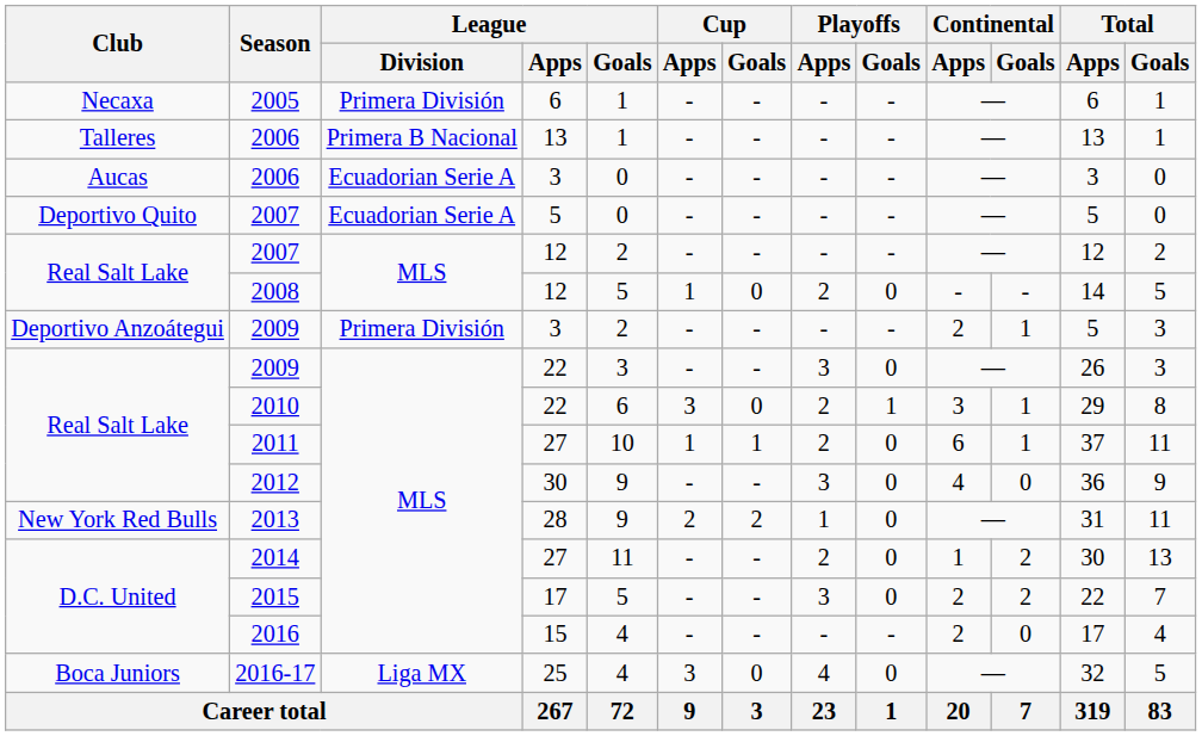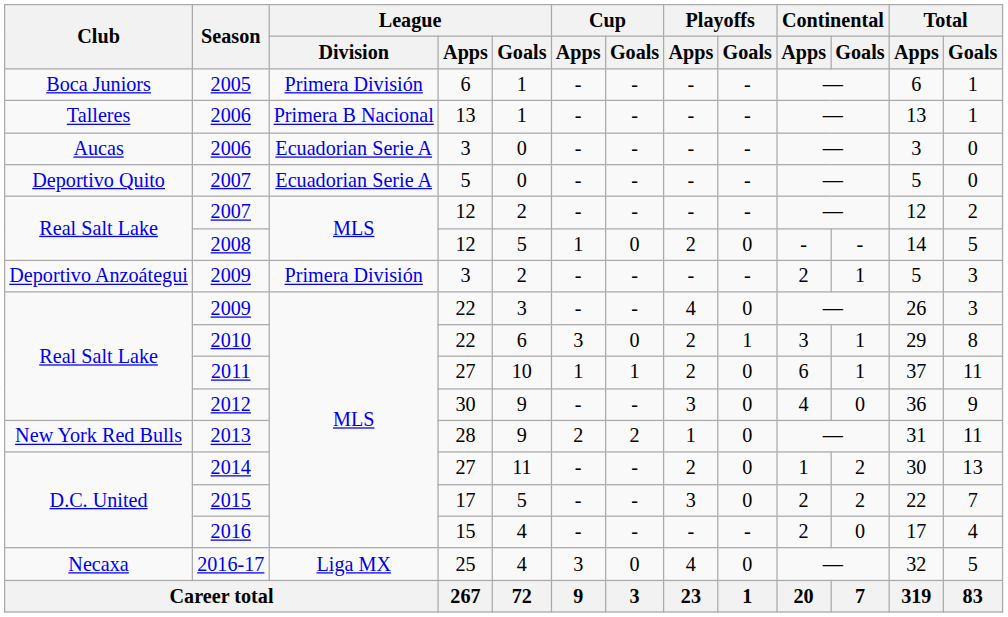2005 | Club: Necaxa -> Boca Juniors
2009 / 22 | Playoffs / Apps: 3 -> 4
2016-17 | Club: Boca Juniors -> Necaxa
